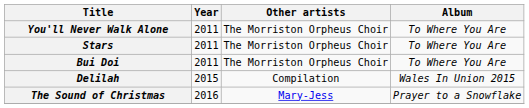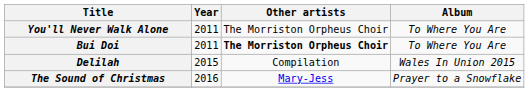- row: Stars | 2011 | The Morriston Orpheus Choir | To Where You Are
Bui Doi | Other artists: normal -> bold
